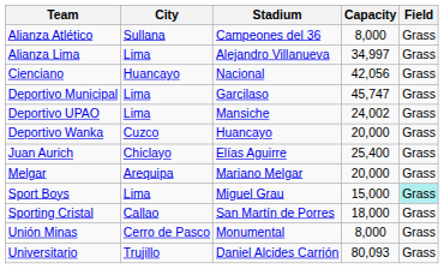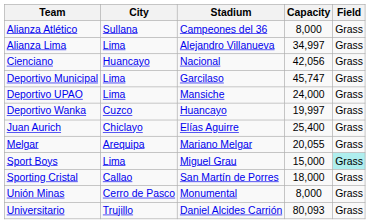Deportivo UPAO | Capacity: 24,002 -> 24,000
Deportivo Wanka | Capacity: 20,000 -> 19,997
Melgar | Capacity: 20,000 -> 20,055
